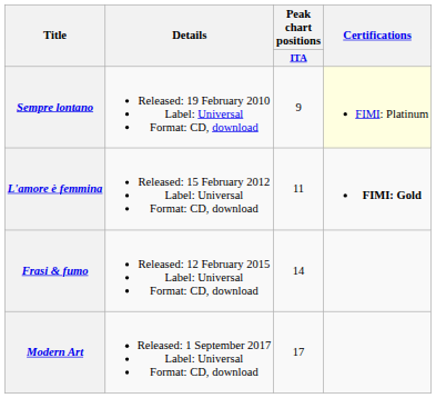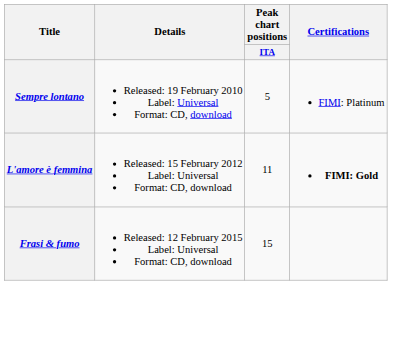Sempre lontano | Peak chart positions / ITA: 9 -> 5
Sempre lontano | Certifications: lightyellow background -> no background
Frasi & fumo | Peak chart positions / ITA: 14 -> 15
- row: Modern Art | Released: 1 September 2017 Label: Universal Format: CD, download | 17
